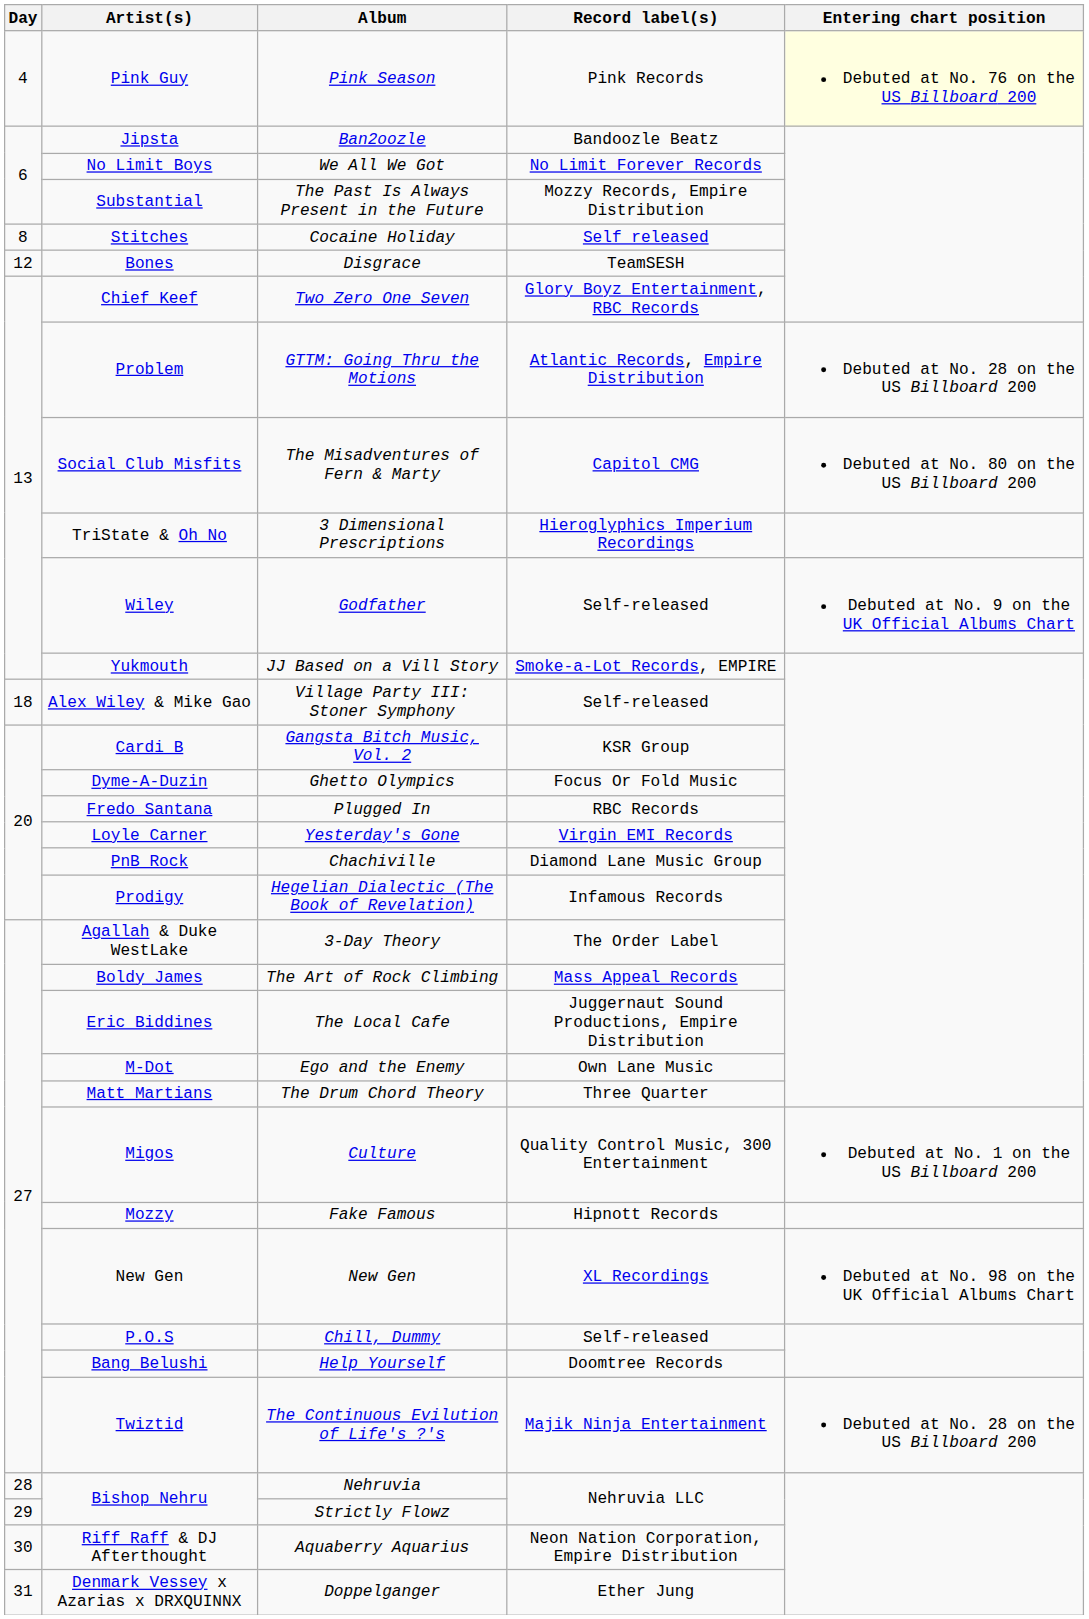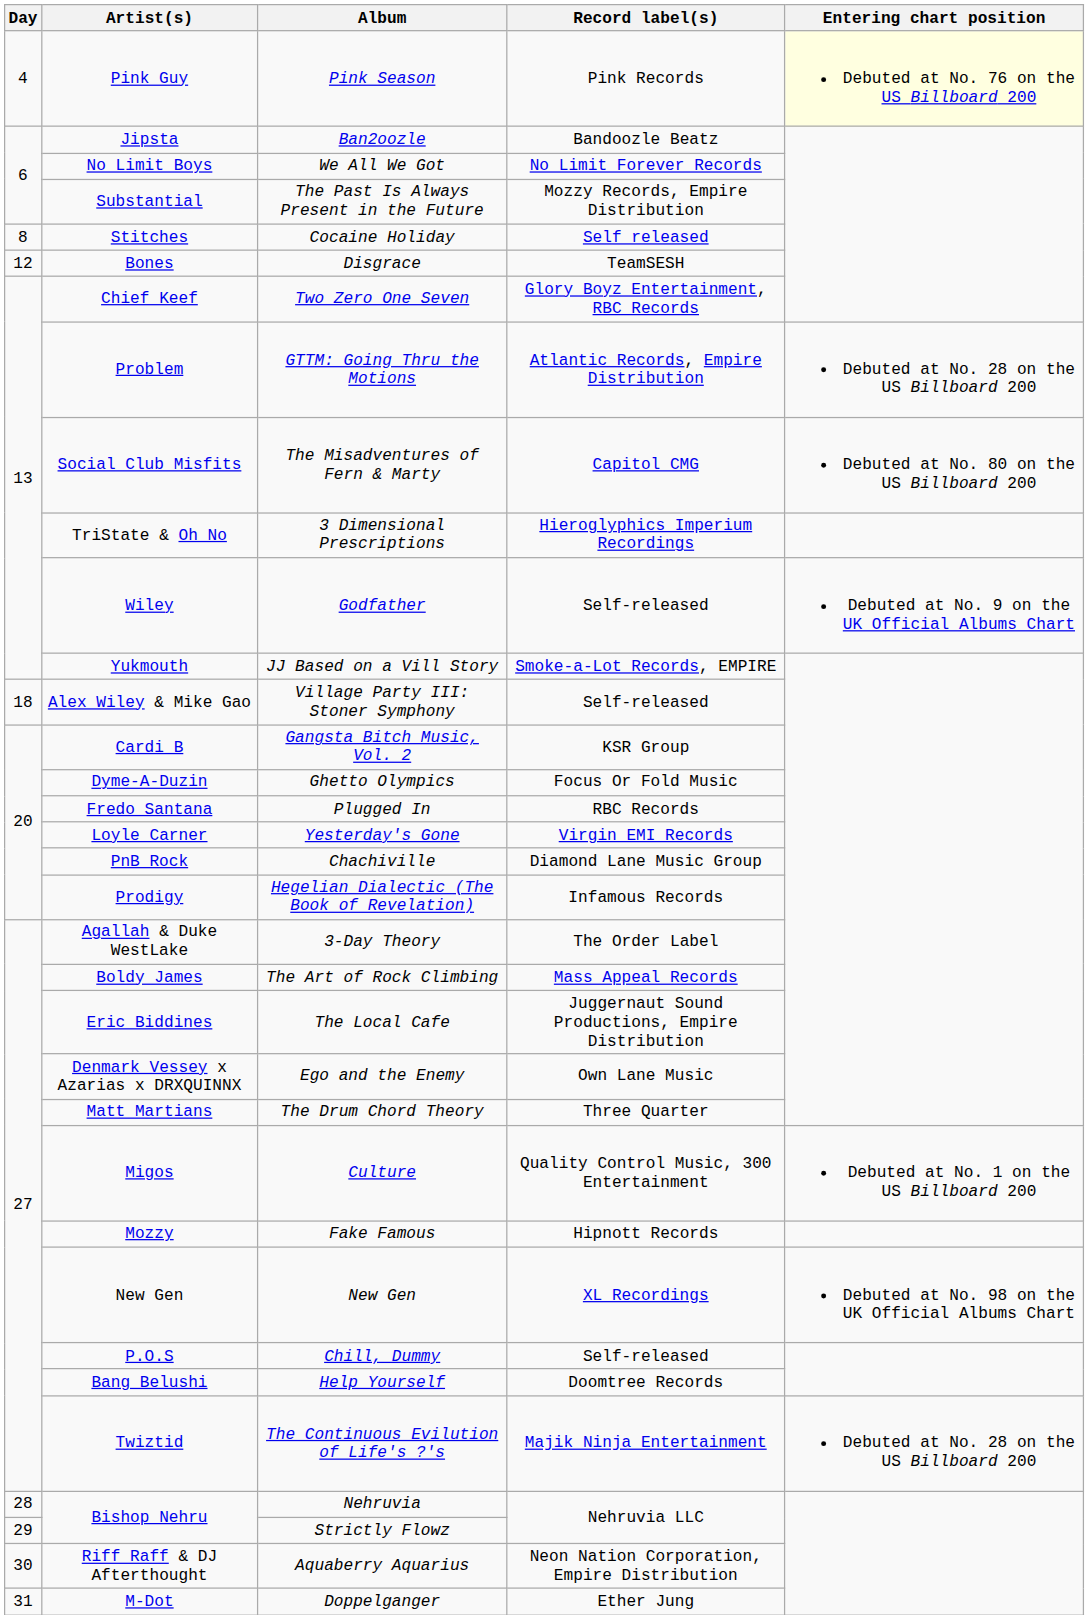Ego and the Enemy | Artist(s): M-Dot -> Denmark Vessey x Azarias x DRXQUINNX
Doppelganger | Artist(s): Denmark Vessey x Azarias x DRXQUINNX -> M-Dot
